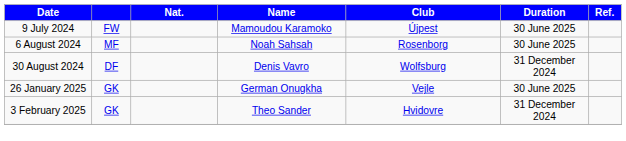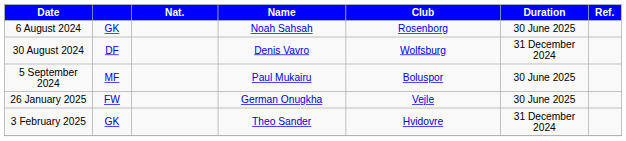- row: 9 July 2024 | FW | Mamoudou Karamoko | Újpest | 30 June 2025
6 August 2024 | column 2: MF -> GK
+ row: 5 September 2024 | MF | Paul Mukairu | Boluspor | 30 June 2025
26 January 2025 | column 2: GK -> FW
